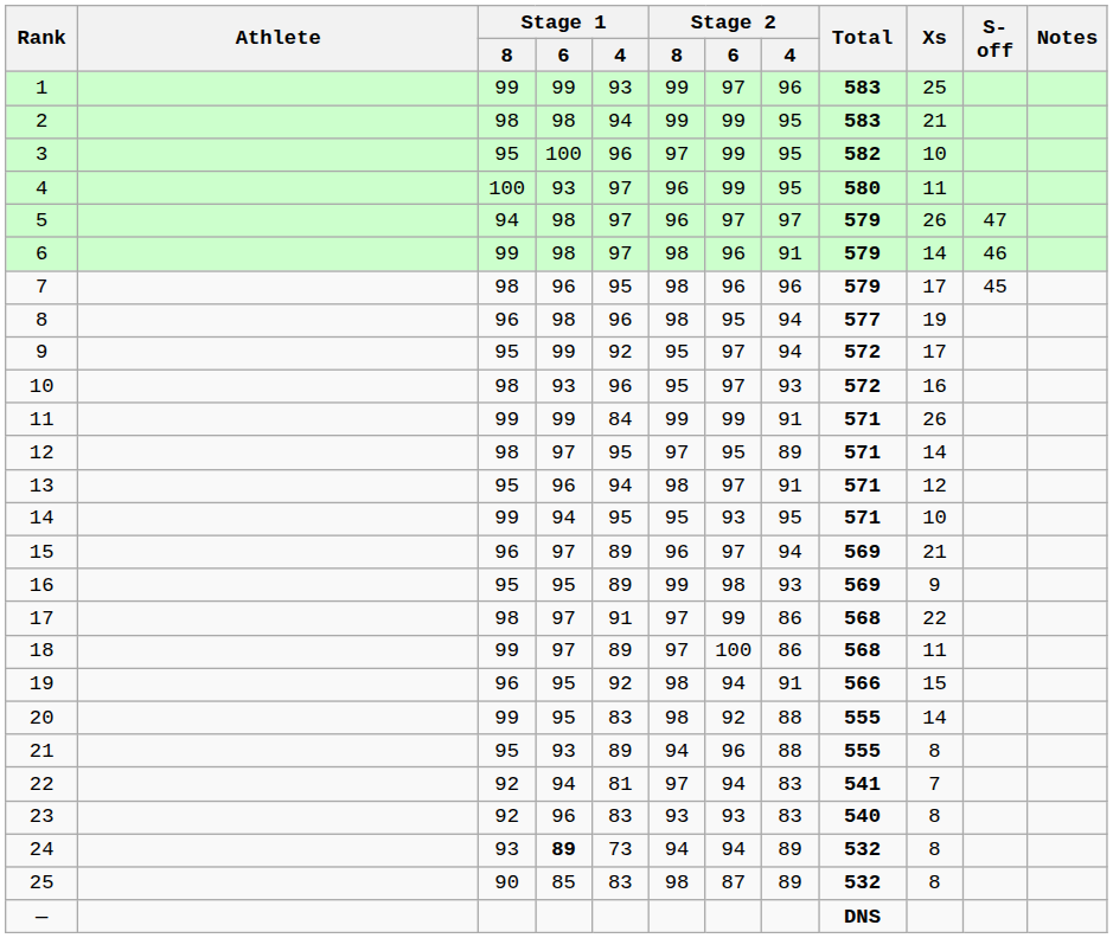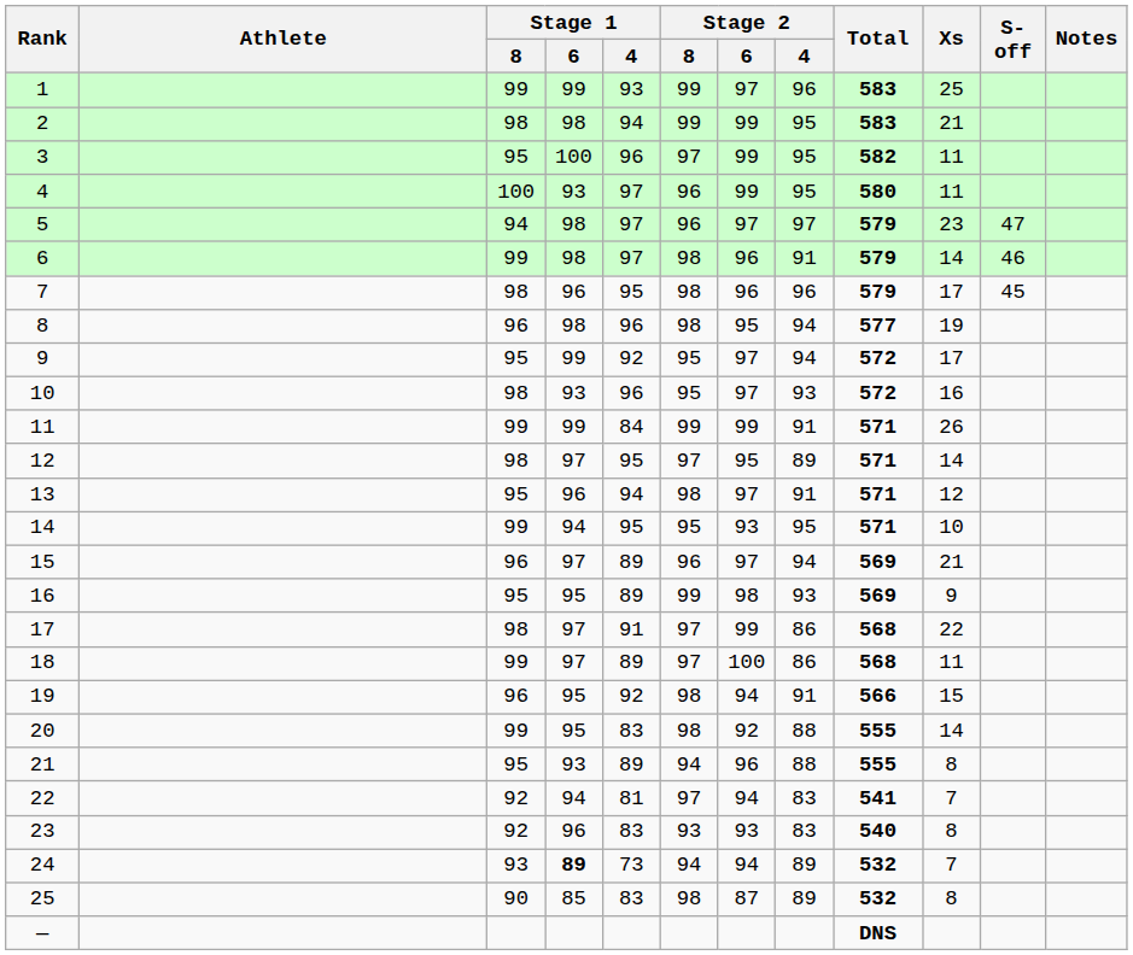3 | Xs: 10 -> 11
5 | Xs: 26 -> 23
24 | Xs: 8 -> 7
